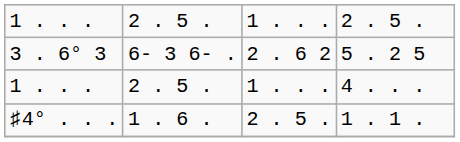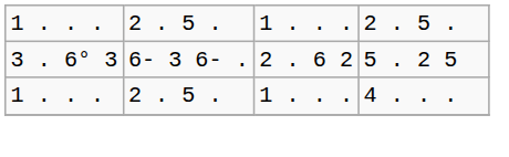- row: ♯4° . . . | 1 . 6 . | 2 . 5 . | 1 . 1 .
